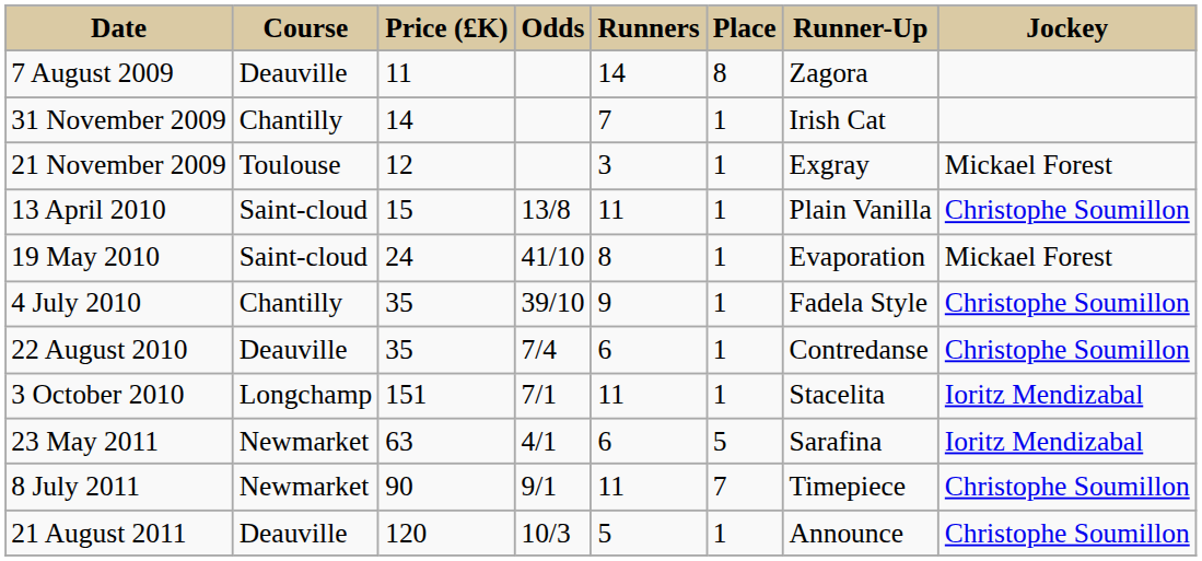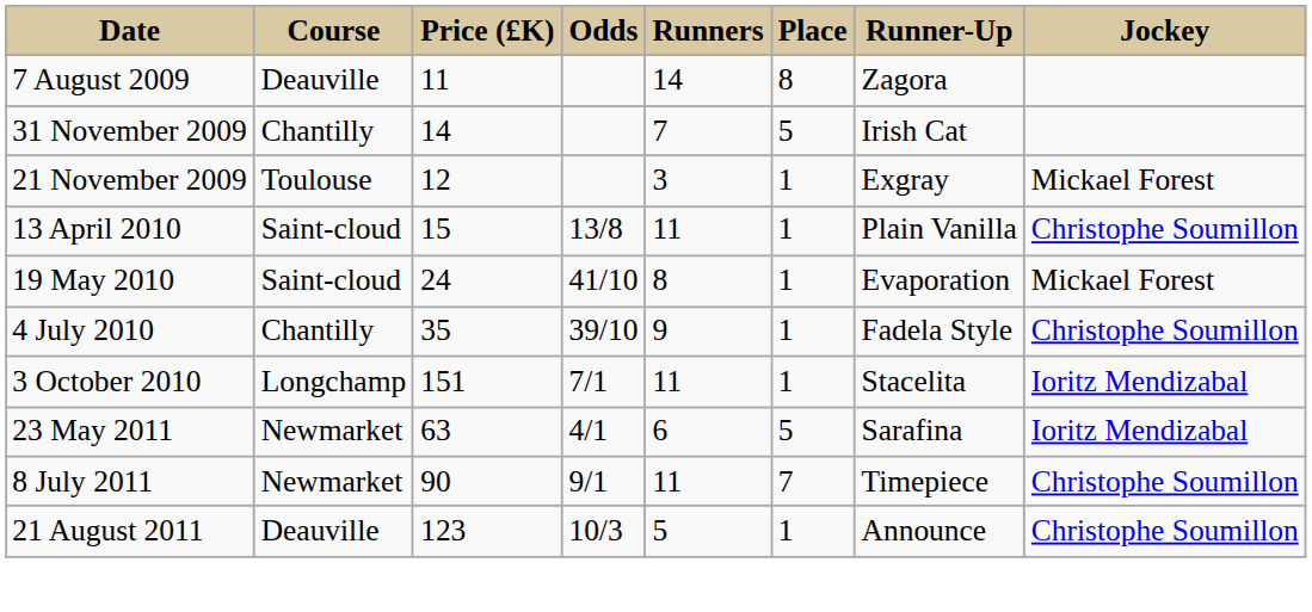31 November 2009 | Place: 1 -> 5
- row: 22 August 2010 | Deauville | 35 | 7/4 | 6 | 1 | Contredanse | Christophe Soumillon
21 August 2011 | Price (£K): 120 -> 123
